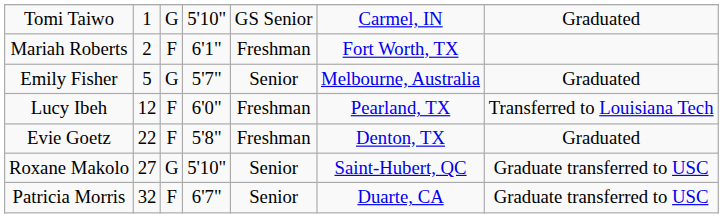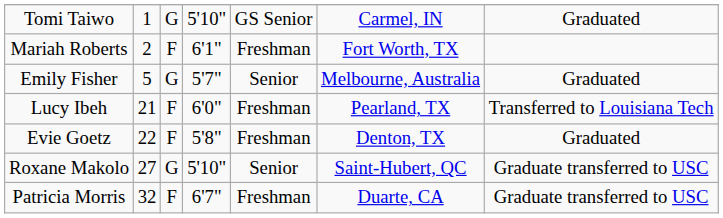Lucy Ibeh | column 2: 12 -> 21
Patricia Morris | column 5: Senior -> Freshman
